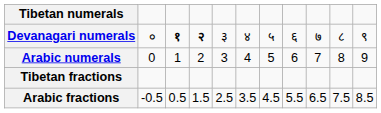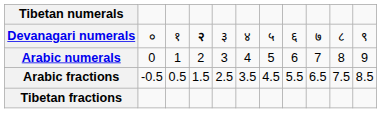Devanagari numerals | column 3: bold -> normal
rows swapped: Tibetan fractions <-> Arabic fractions
